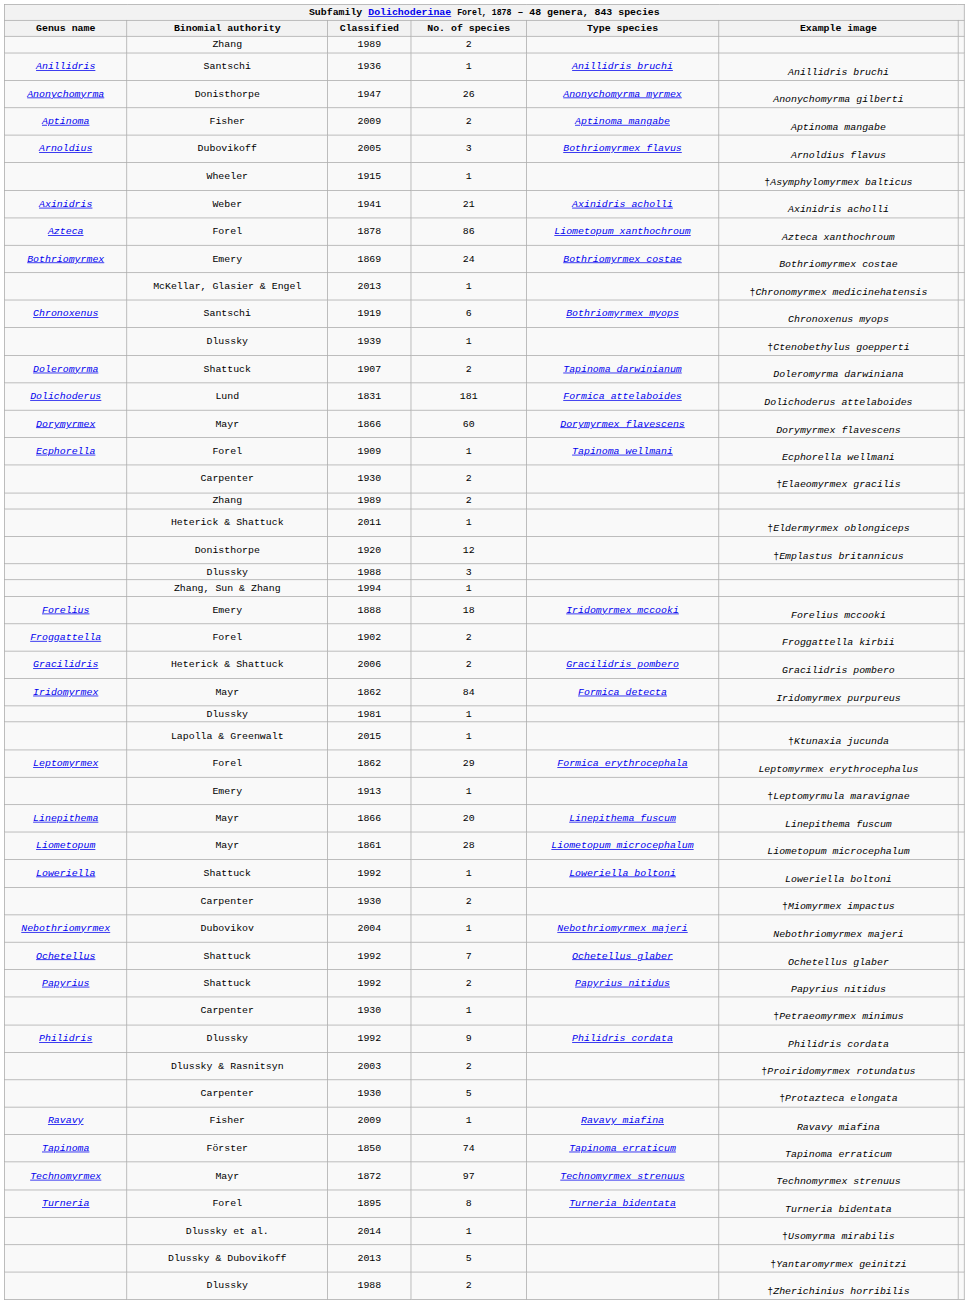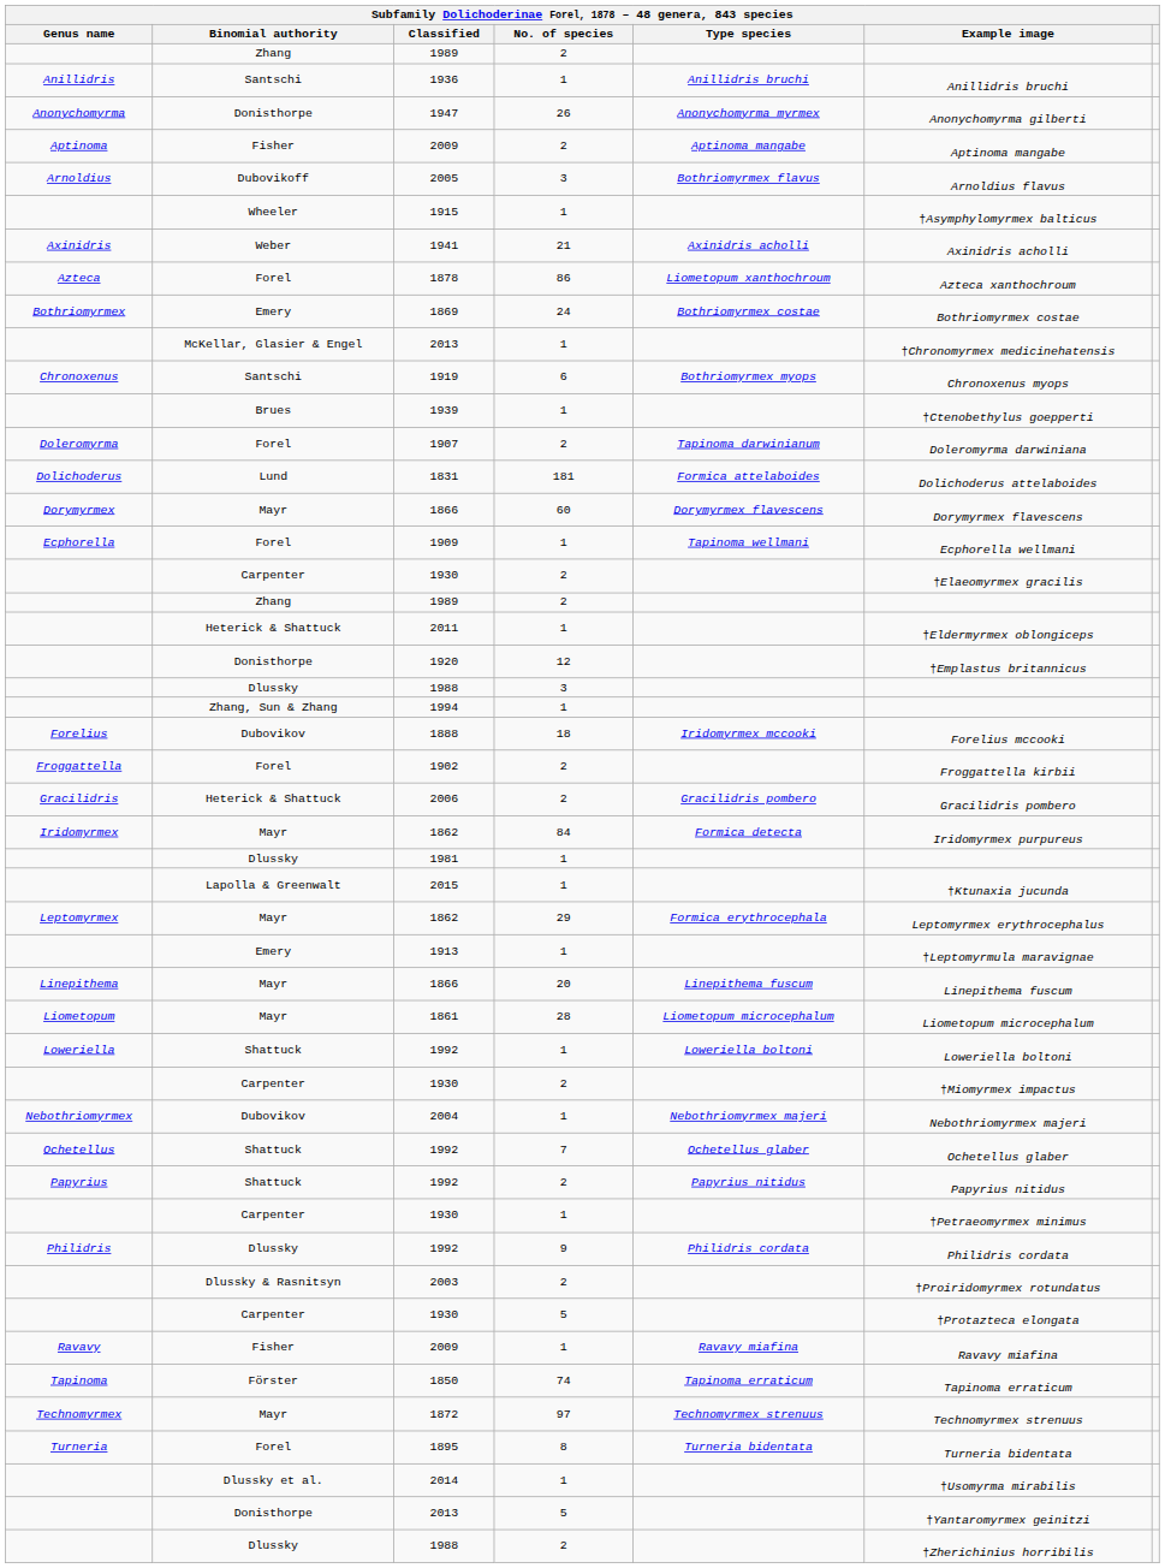1939 | Binomial authority: Dlussky -> Brues
1907 | Binomial authority: Shattuck -> Forel
1888 | Binomial authority: Emery -> Dubovikov
1862 / 29 | Binomial authority: Forel -> Mayr
2013 / 5 | Binomial authority: Dlussky & Dubovikoff -> Donisthorpe
